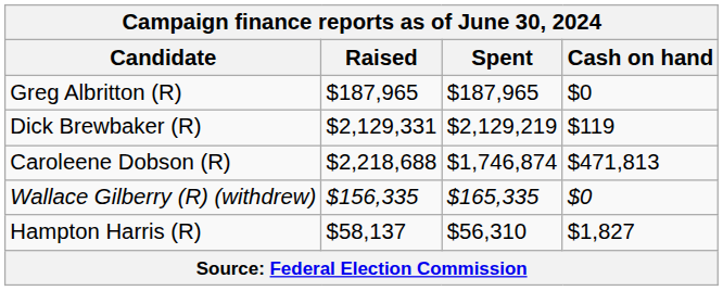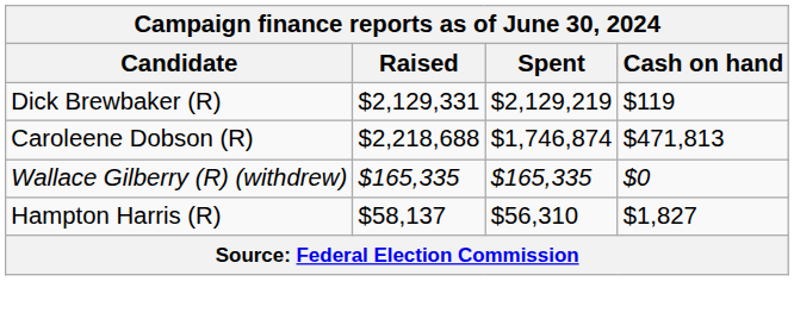- row: Greg Albritton (R) | $187,965 | $187,965 | $0
Wallace Gilberry (R) (withdrew) | Raised: $156,335 -> $165,335
